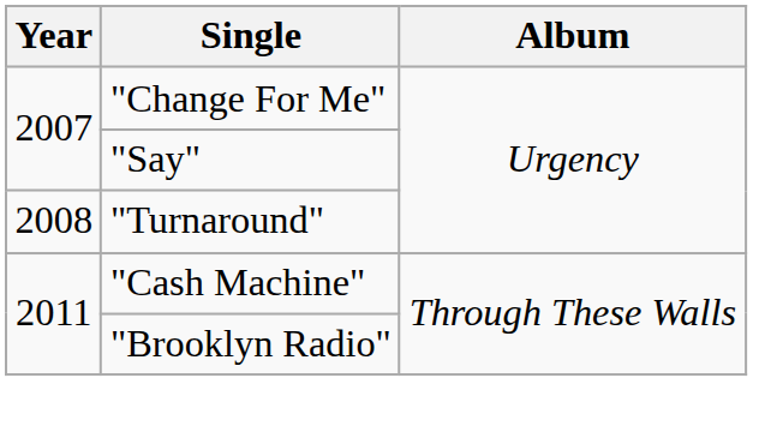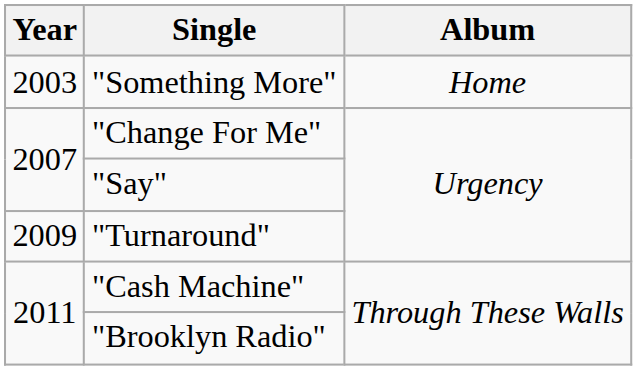+ row: 2003 | "Something More" | Home
"Turnaround" | Year: 2008 -> 2009
